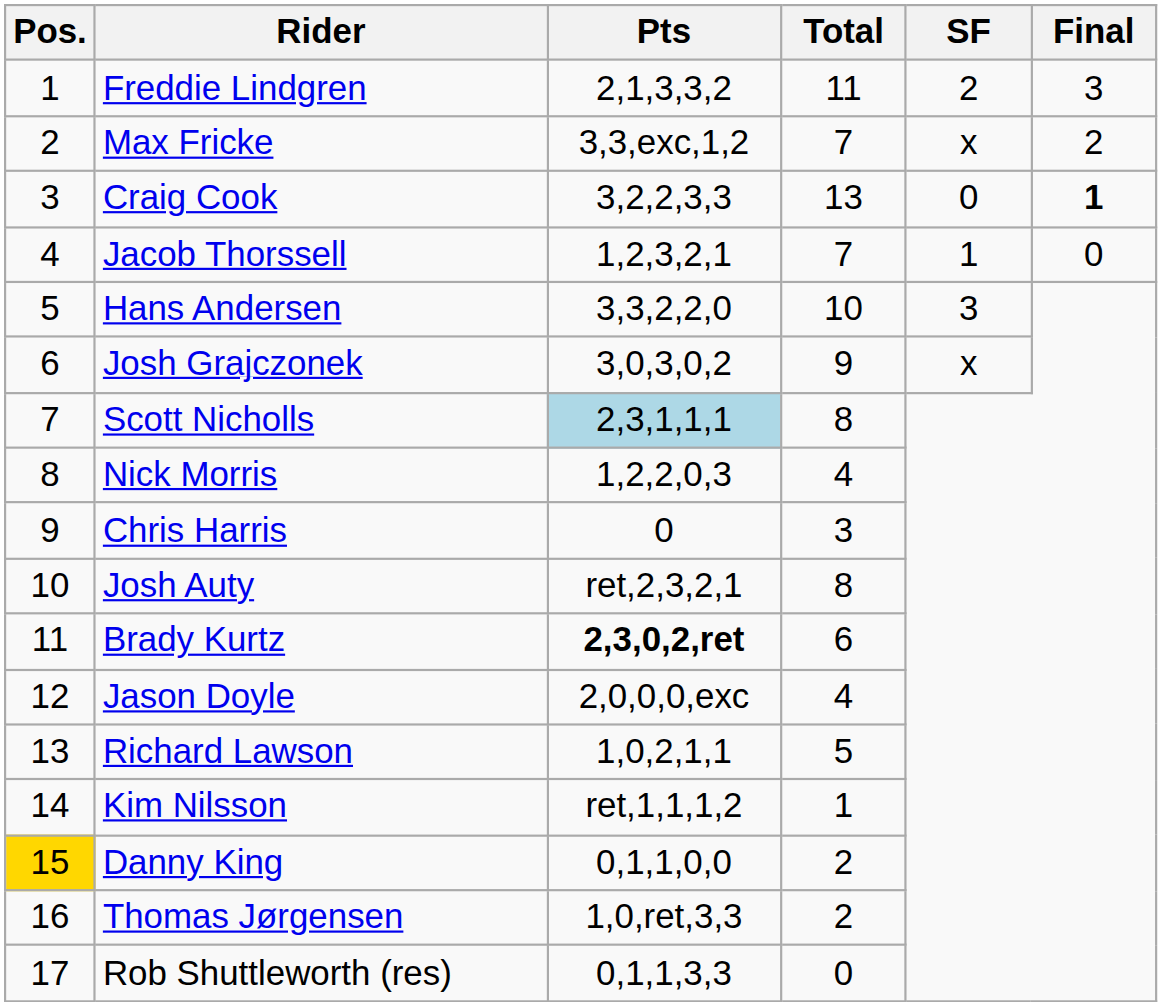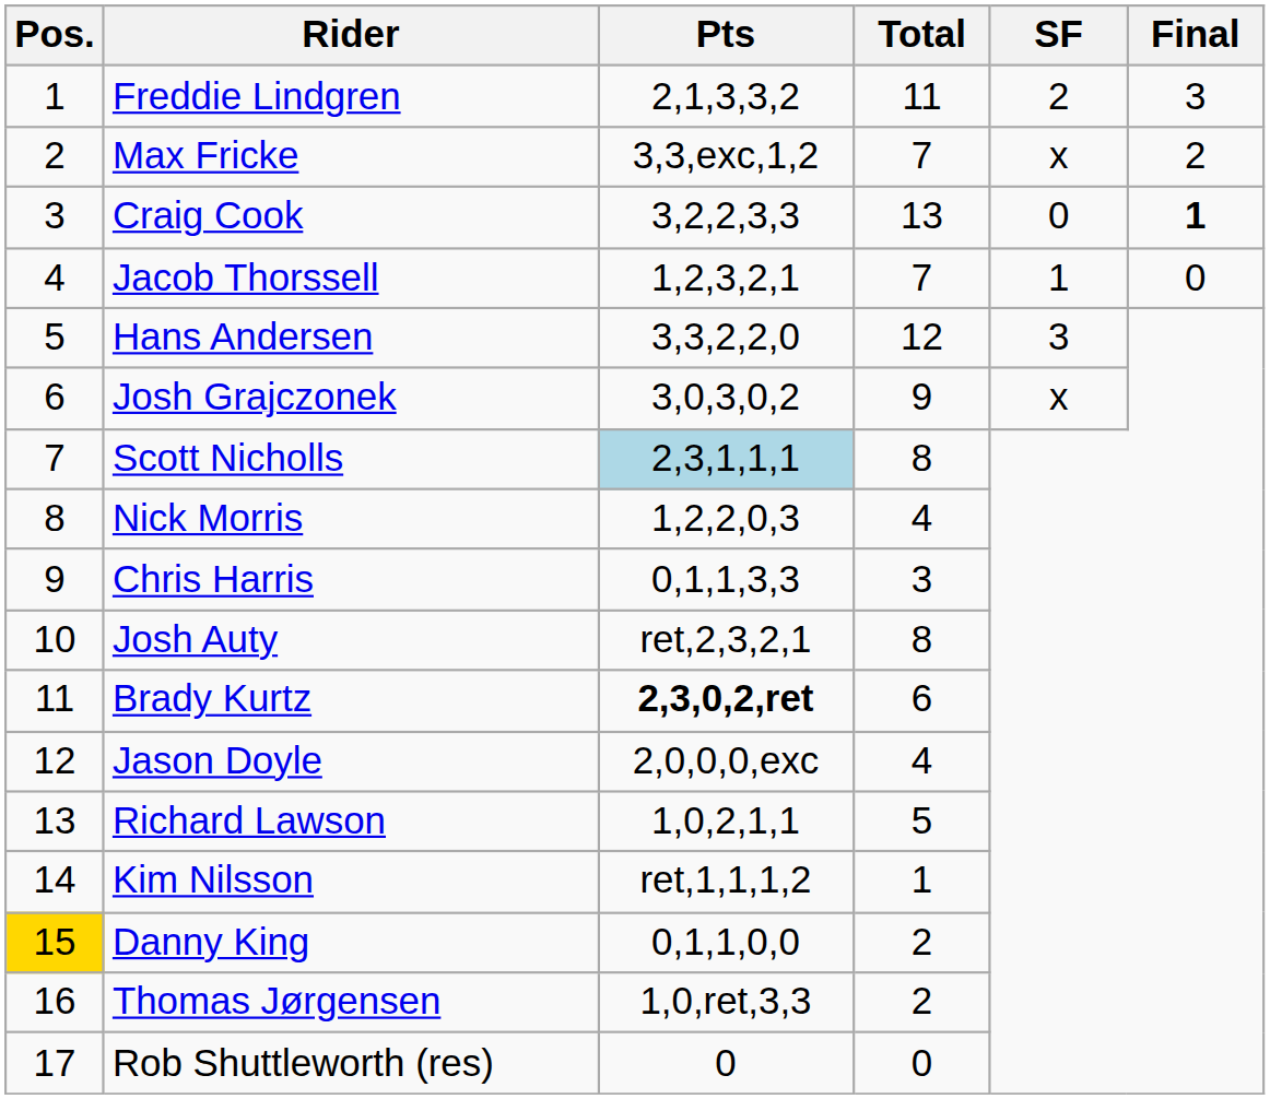Hans Andersen | Total: 10 -> 12
Chris Harris | Pts: 0 -> 0,1,1,3,3
Rob Shuttleworth (res) | Pts: 0,1,1,3,3 -> 0
